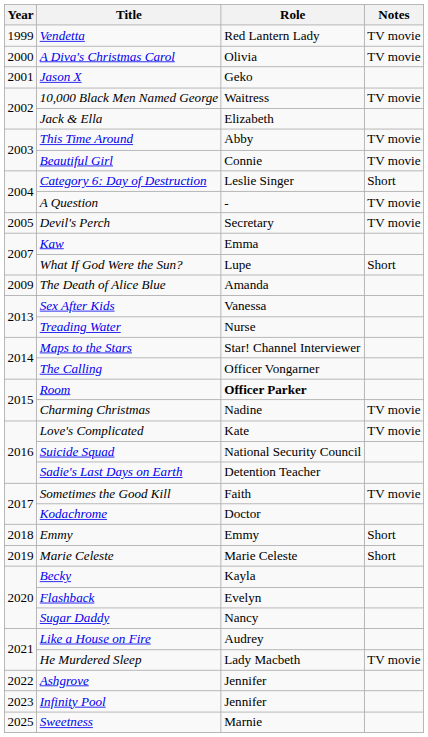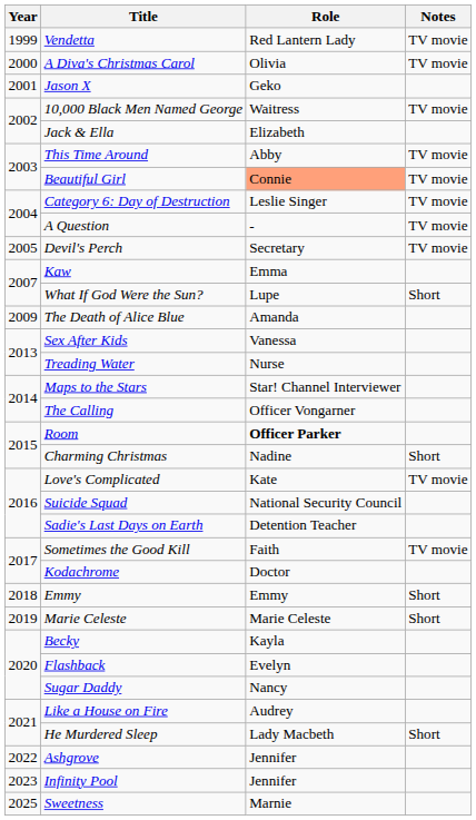Beautiful Girl | Role: no background -> lightsalmon background
Category 6: Day of Destruction | Notes: Short -> TV movie
Charming Christmas | Notes: TV movie -> Short
He Murdered Sleep | Notes: TV movie -> Short
